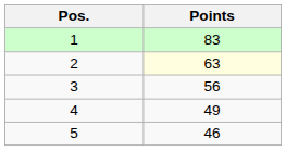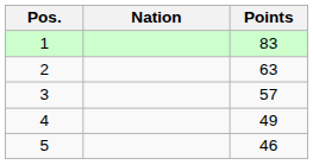+ column: Nation
2 | Points: lightyellow background -> no background
3 | Points: 56 -> 57
